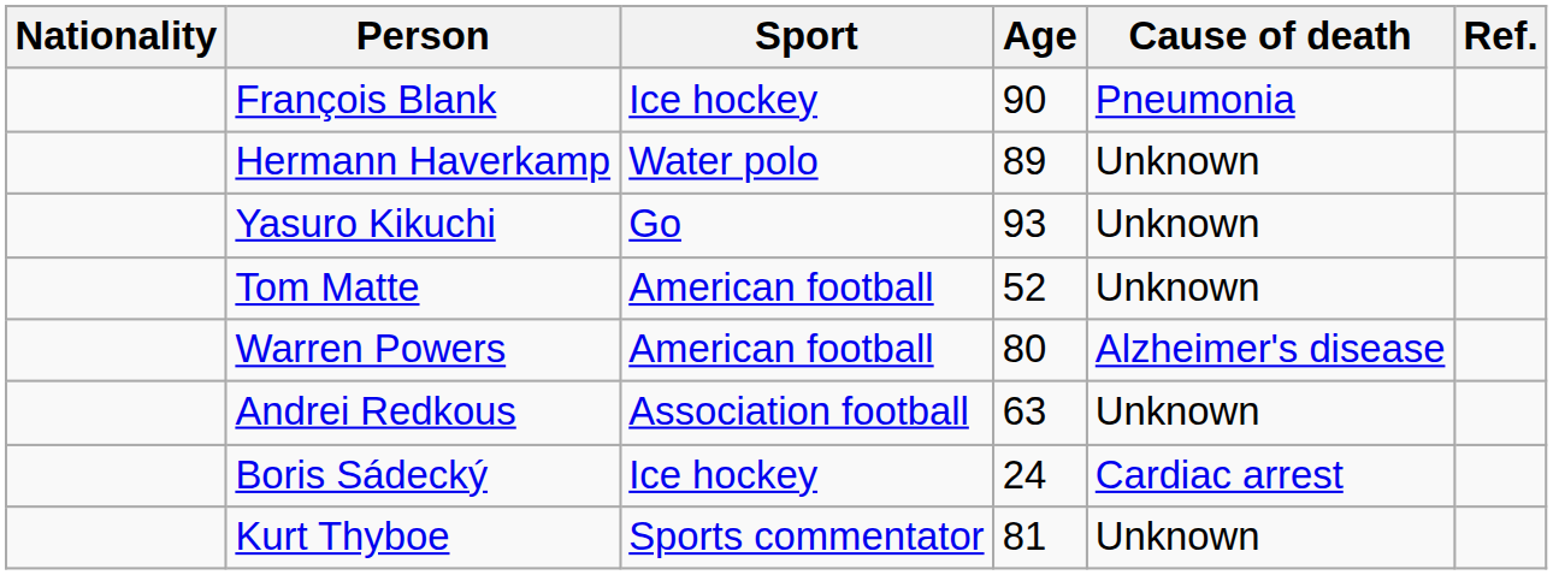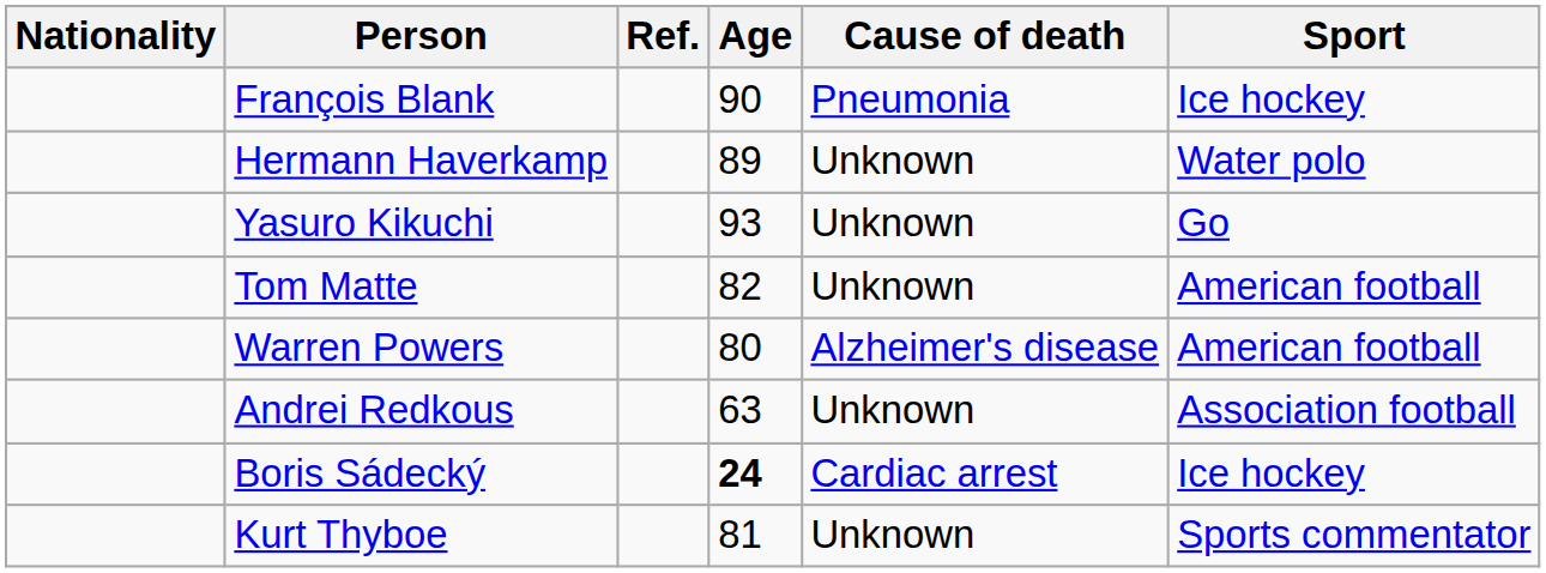columns swapped: Sport <-> Ref.
Tom Matte | Age: 52 -> 82
Boris Sádecký | Age: normal -> bold
